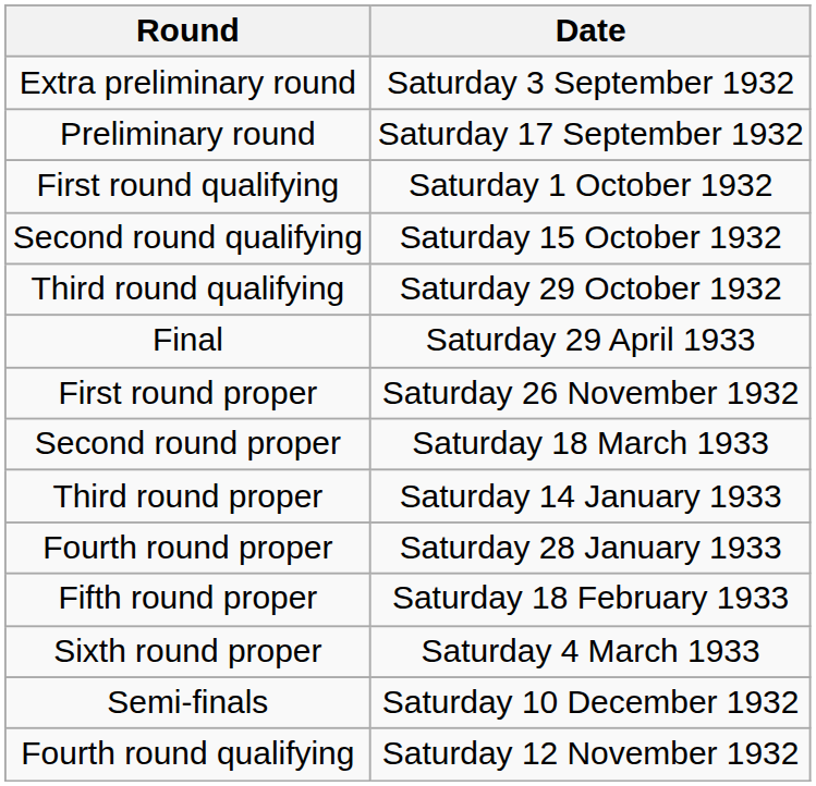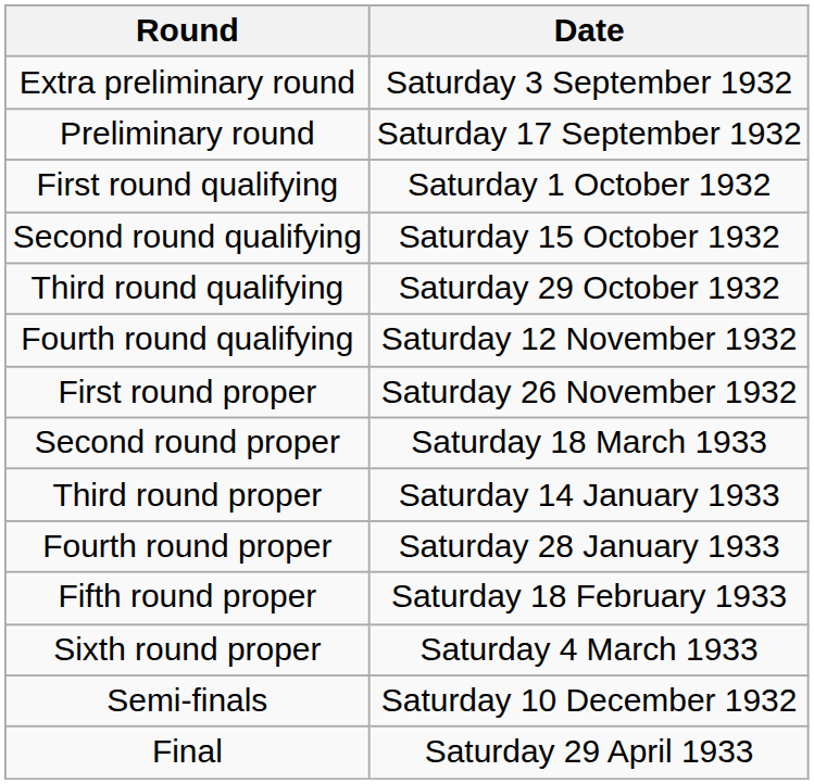rows swapped: Fourth round qualifying <-> Final
